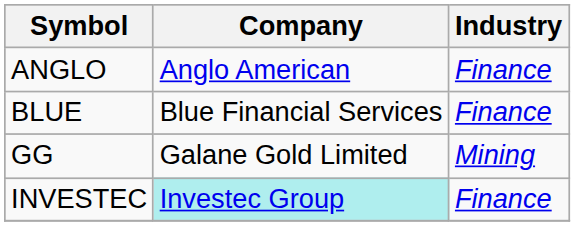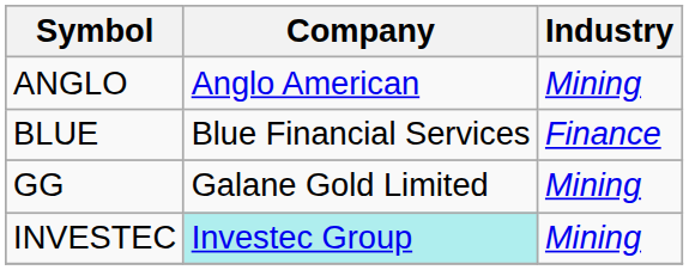ANGLO | Industry: Finance -> Mining
INVESTEC | Industry: Finance -> Mining
